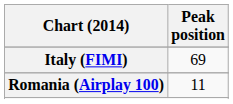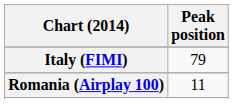Italy (FIMI) | Peak position: 69 -> 79
